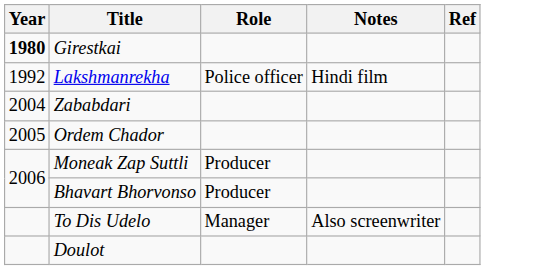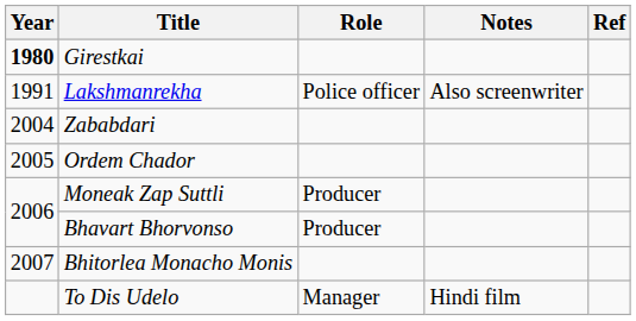Lakshmanrekha | Year: 1992 -> 1991
Lakshmanrekha | Notes: Hindi film -> Also screenwriter
+ row: 2007 | Bhitorlea Monacho Monis
To Dis Udelo | Notes: Also screenwriter -> Hindi film
- row: Doulot
